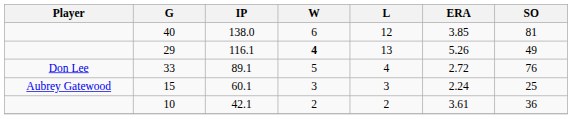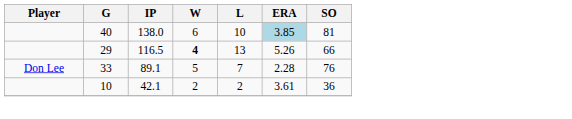40 | L: 12 -> 10
40 | ERA: no background -> lightblue background
29 | IP: 116.1 -> 116.5
29 | SO: 49 -> 66
33 | L: 4 -> 7
33 | ERA: 2.72 -> 2.28
- row: Aubrey Gatewood | 15 | 60.1 | 3 | 3 | 2.24 | 25
